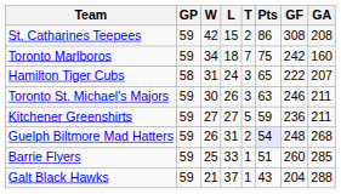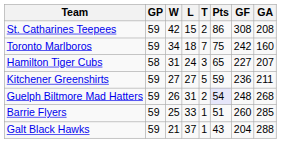Hamilton Tiger Cubs | GF: 222 -> 227
- row: Toronto St. Michael's Majors | 59 | 30 | 26 | 3 | 63 | 246 | 211
